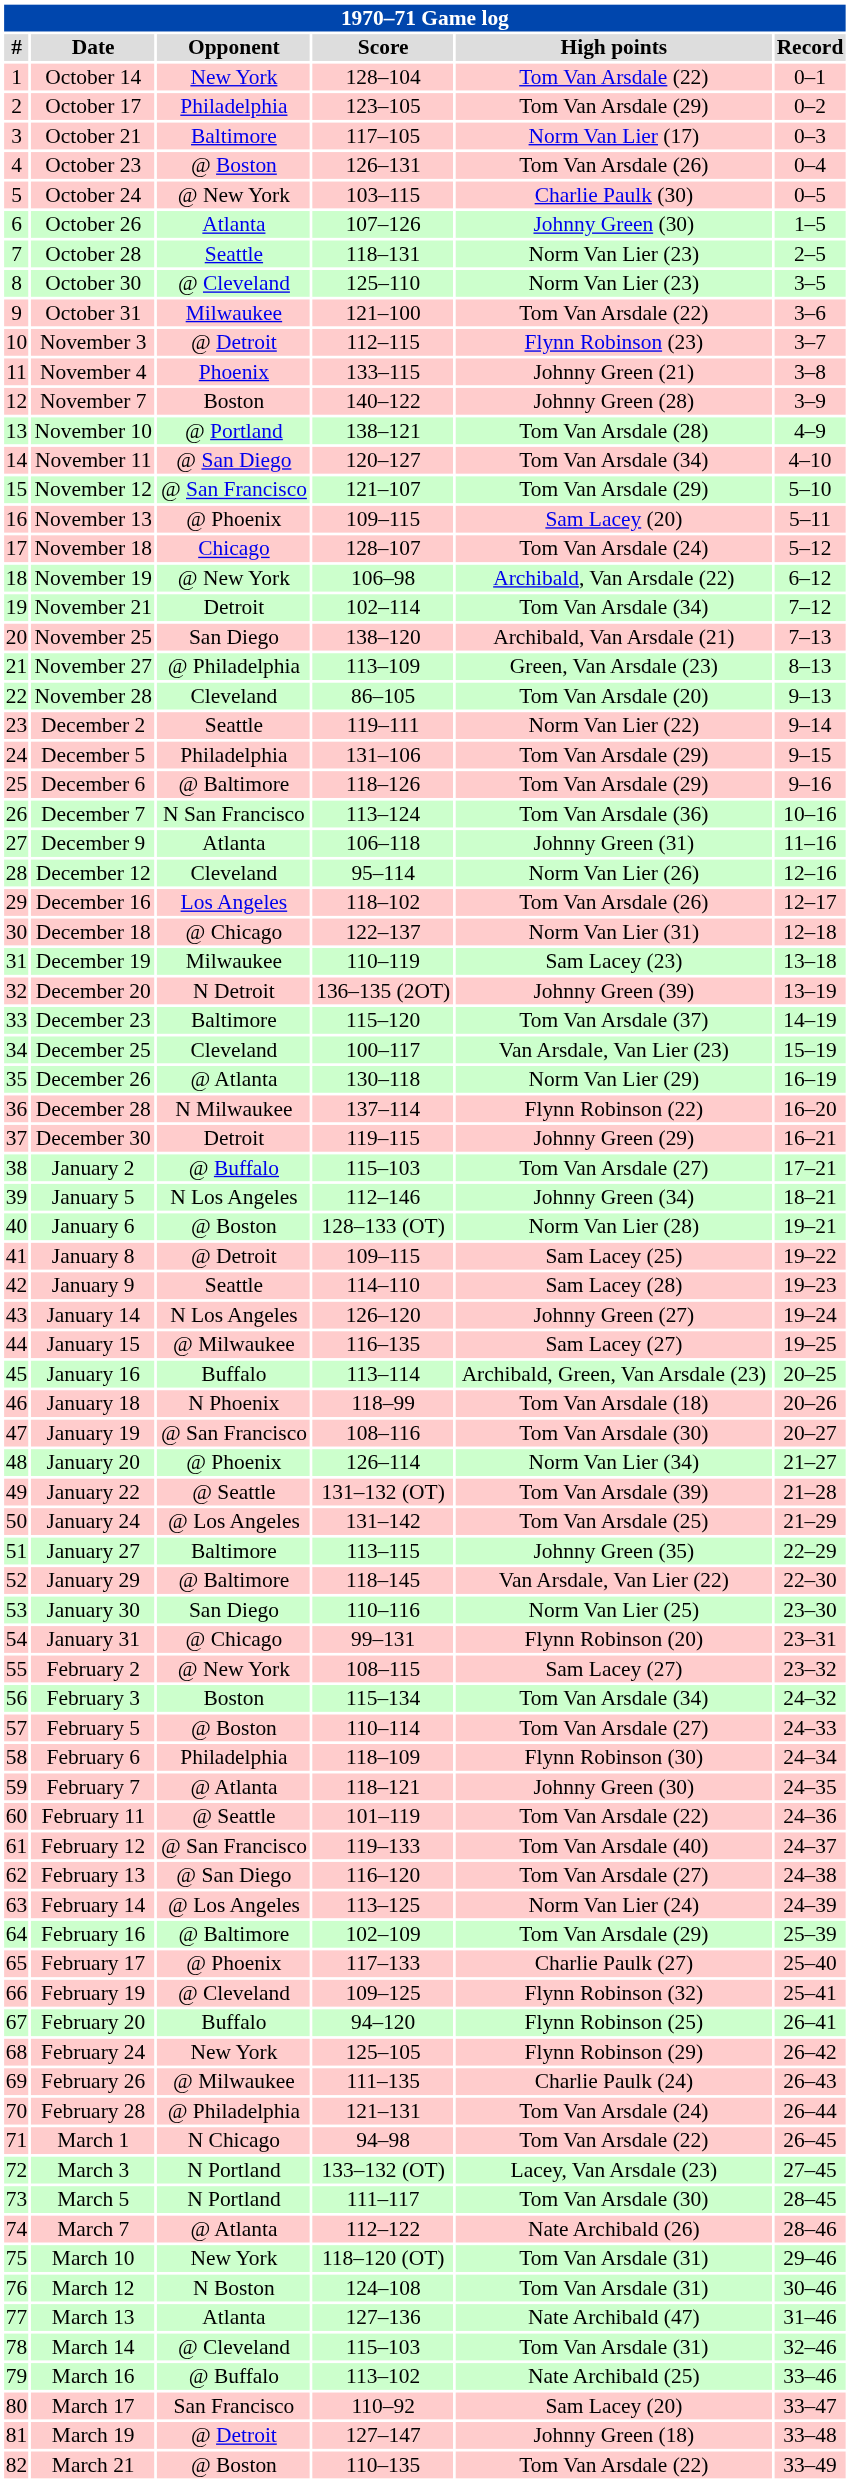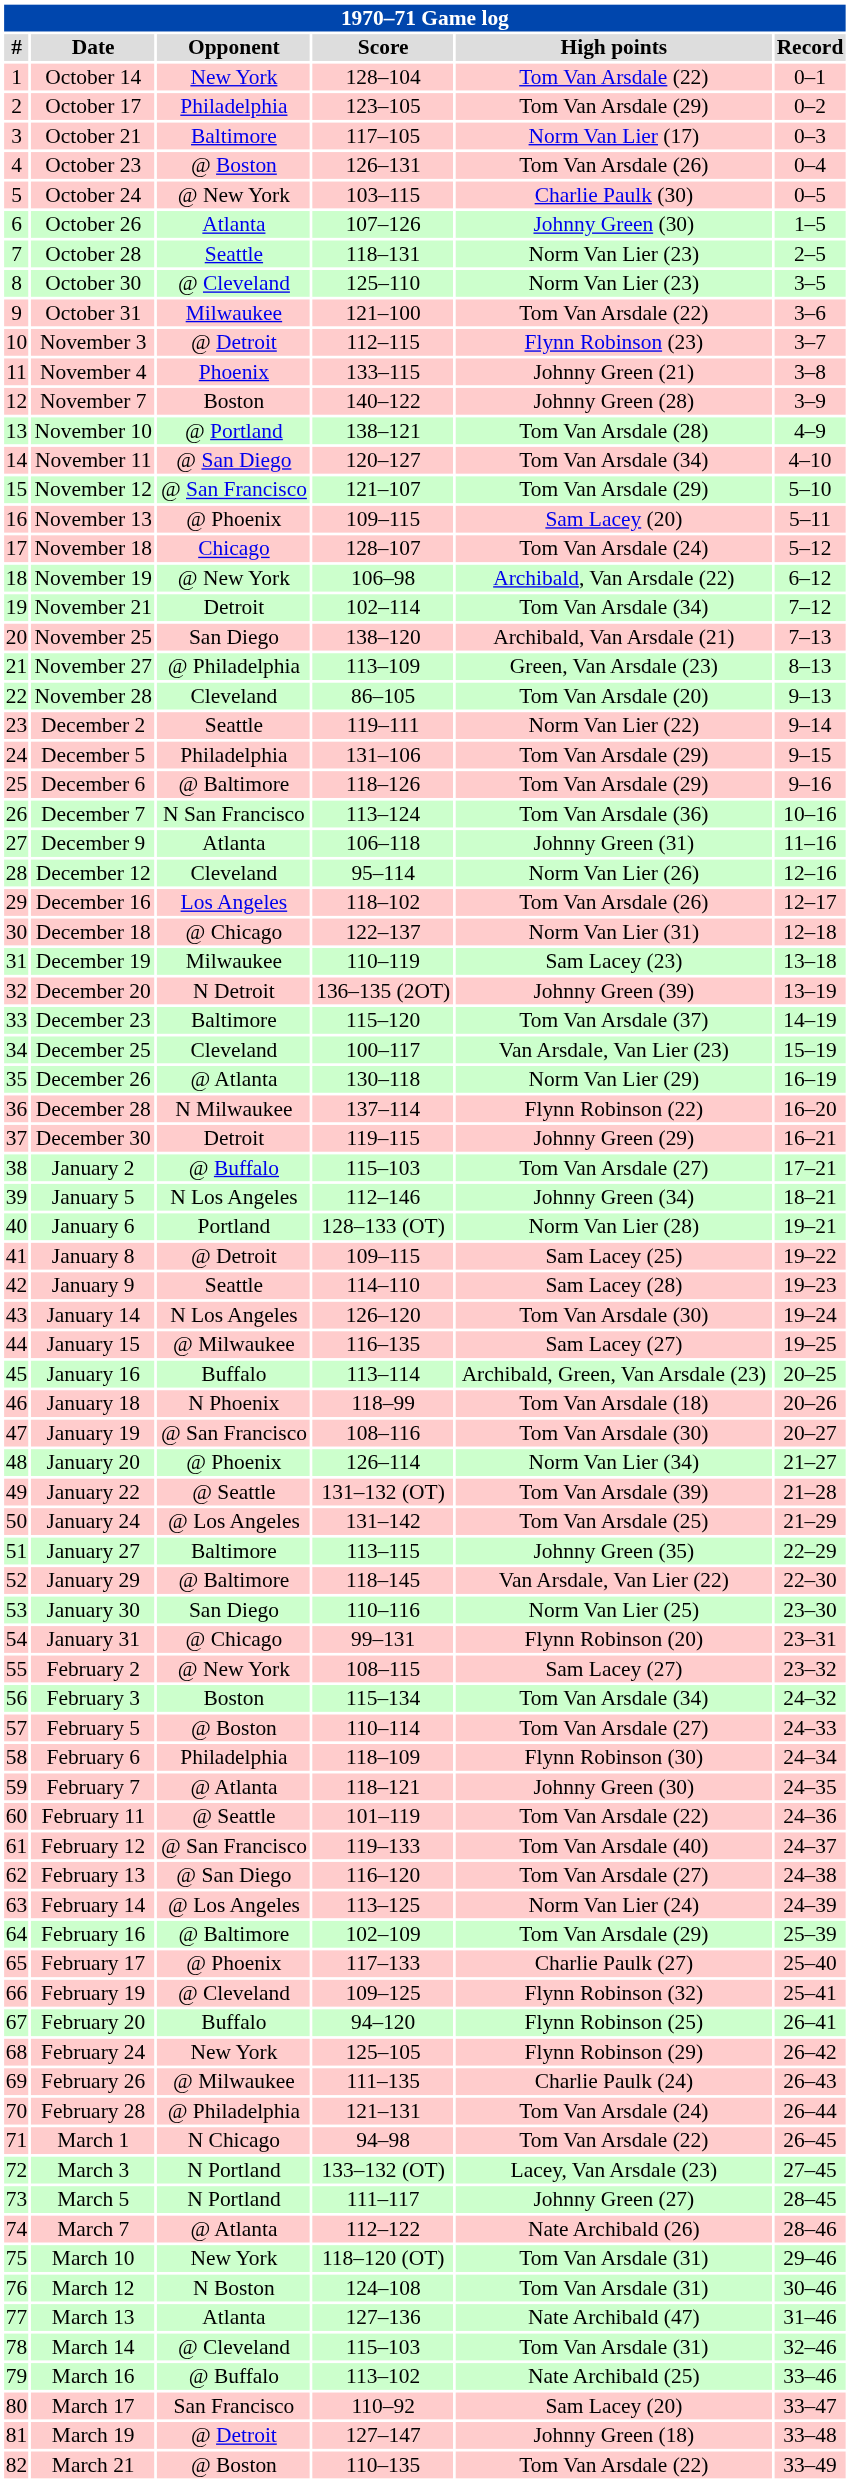January 6 | Opponent: @ Boston -> Portland
January 14 | High points: Johnny Green (27) -> Tom Van Arsdale (30)
March 5 | High points: Tom Van Arsdale (30) -> Johnny Green (27)
